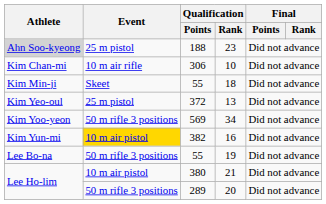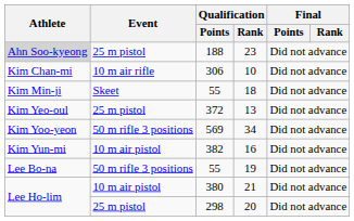16 | Event: gold background -> no background
20 | Event: 50 m rifle 3 positions -> 25 m pistol
20 | Qualification / Points: 289 -> 298
